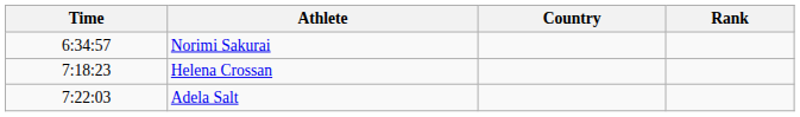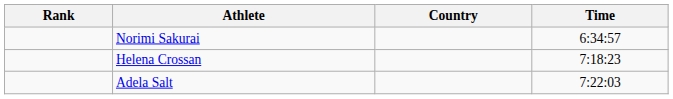columns swapped: Rank <-> Time
